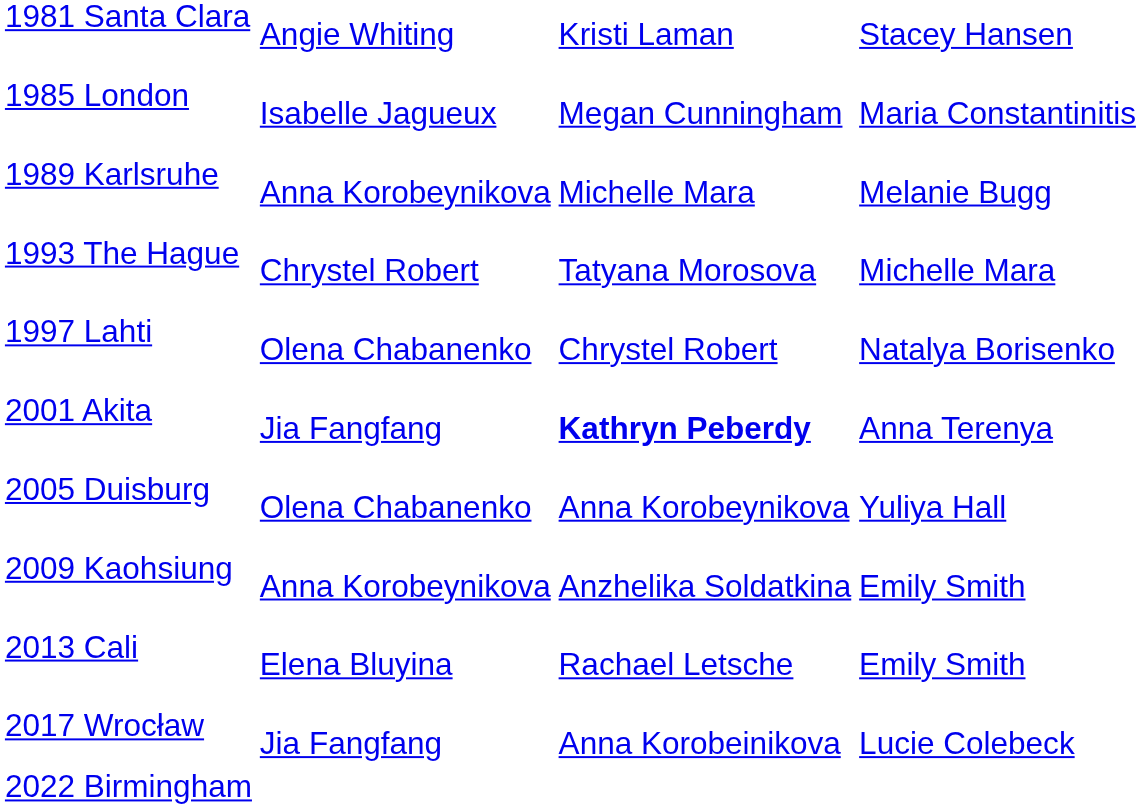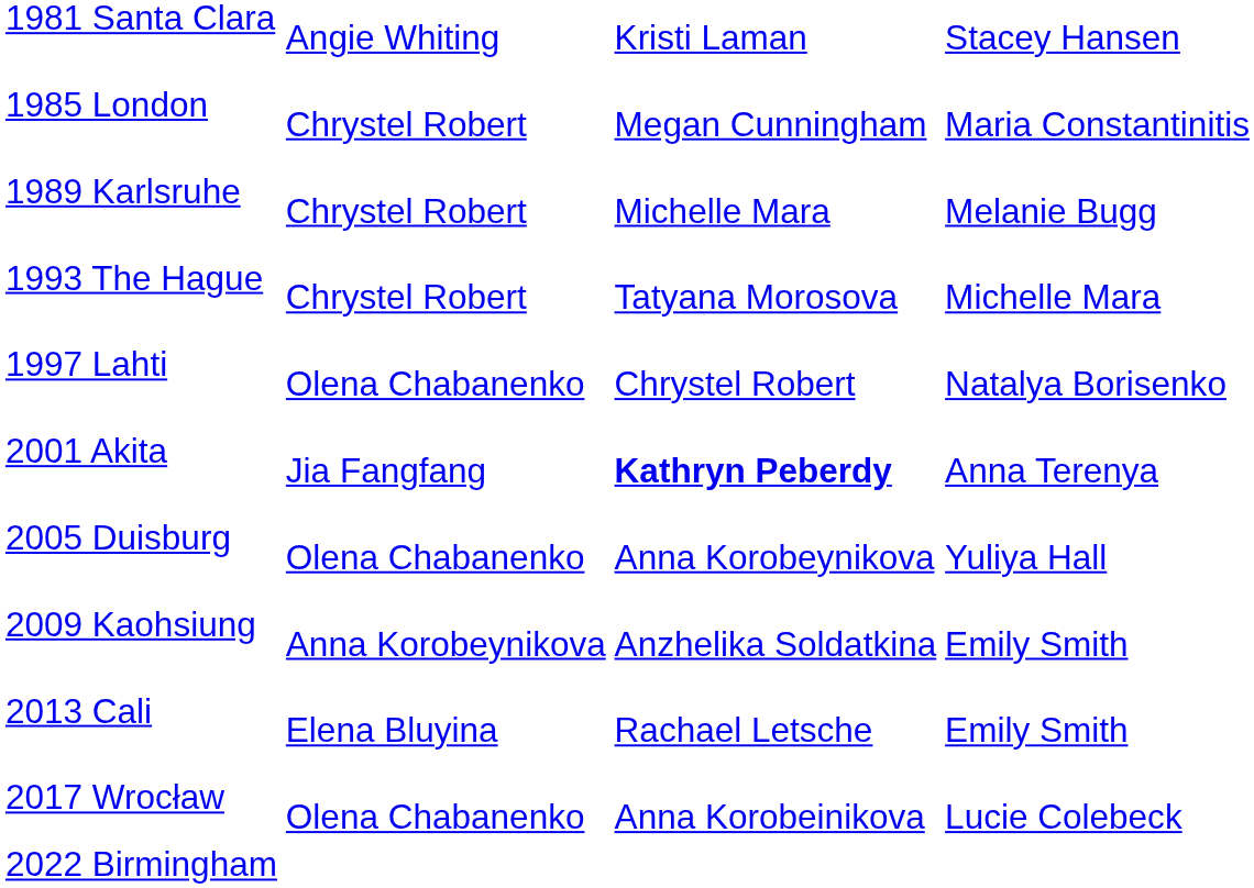1985 London | column 2: Isabelle Jagueux -> Chrystel Robert
1989 Karlsruhe | column 2: Anna Korobeynikova -> Chrystel Robert
2017 Wrocław | column 2: Jia Fangfang -> Olena Chabanenko
